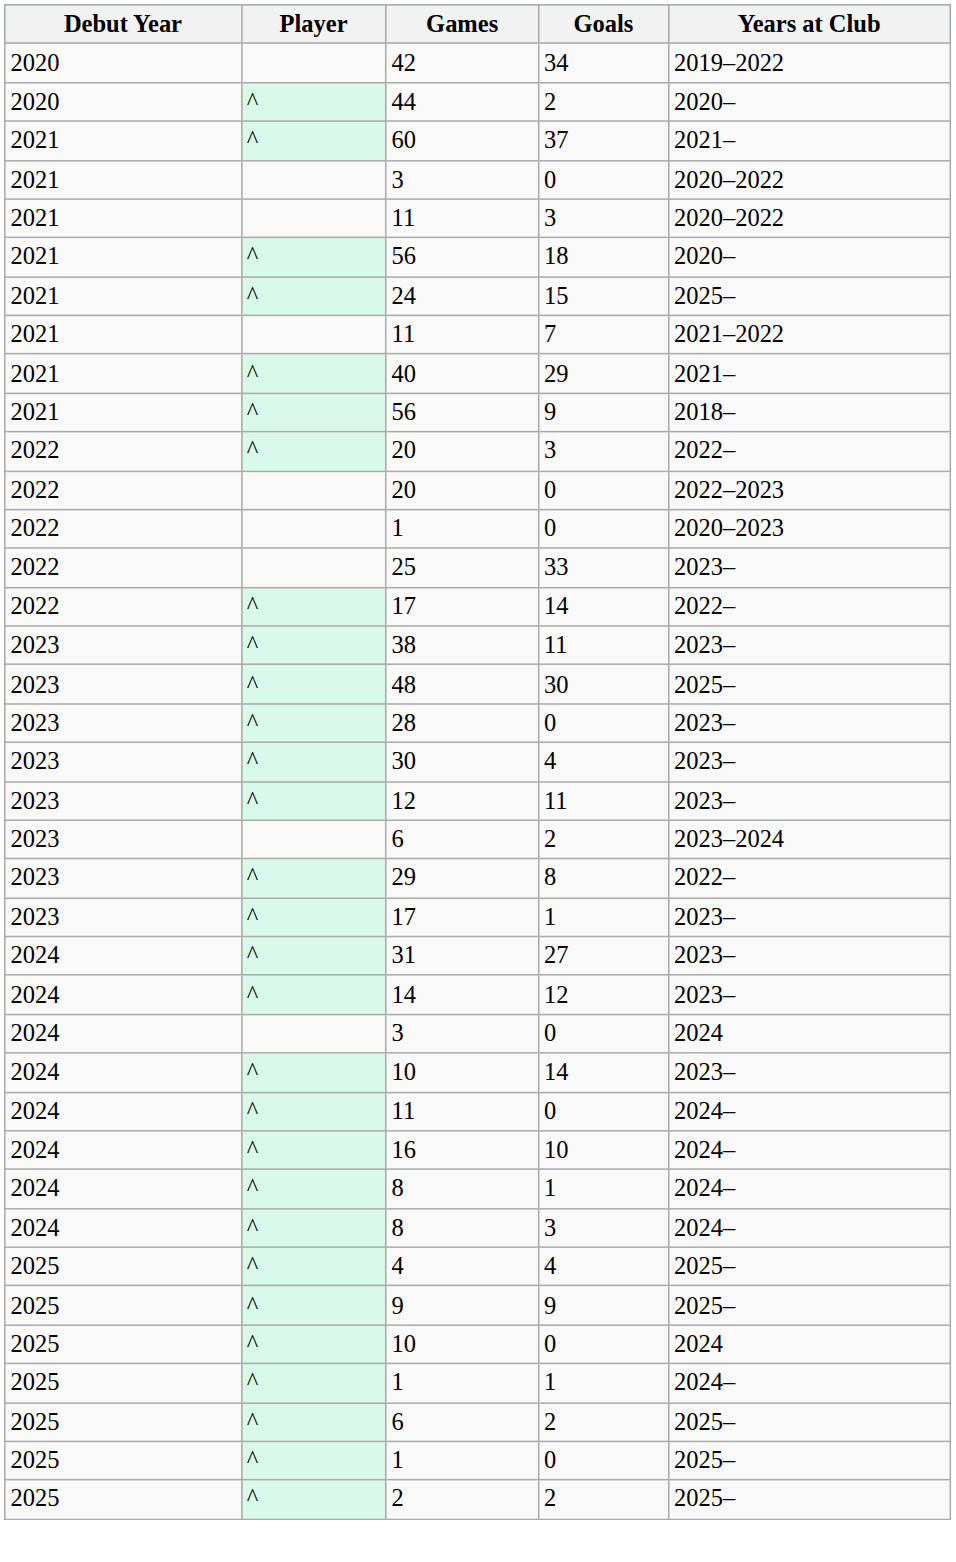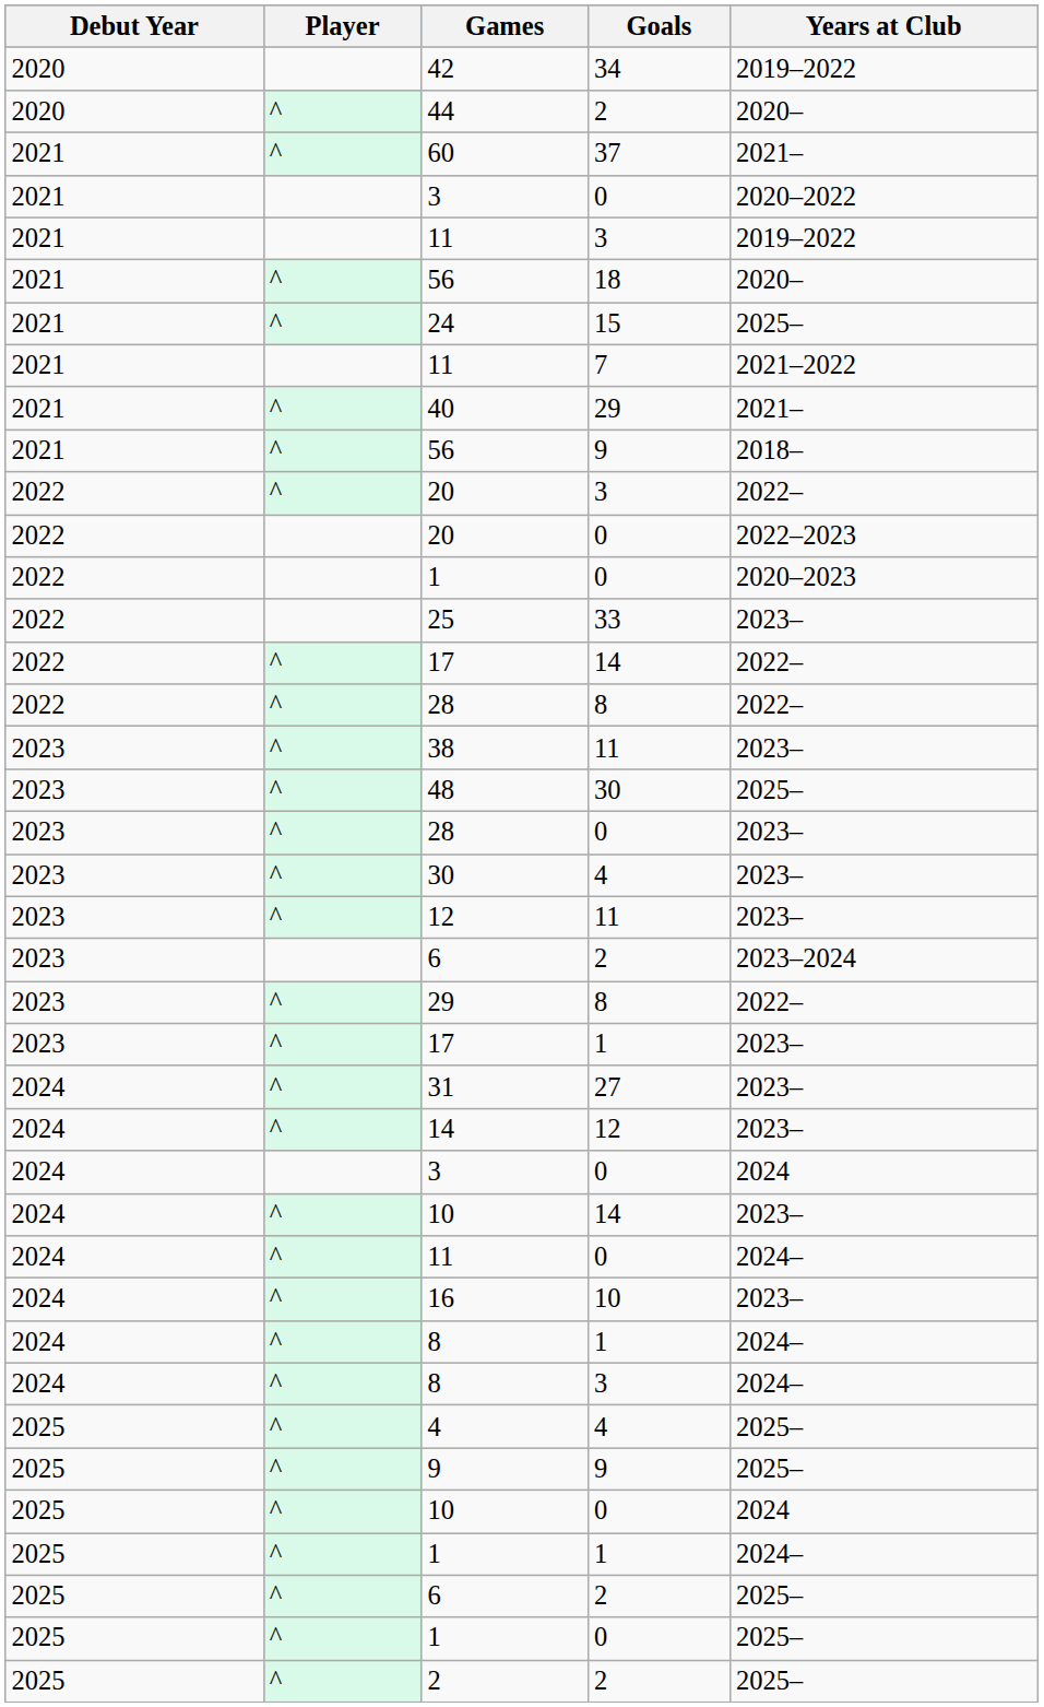11 / 3 | Years at Club: 2020–2022 -> 2019–2022
+ row: 2022 | ^ | 28 | 8 | 2022–
16 | Years at Club: 2024– -> 2023–
